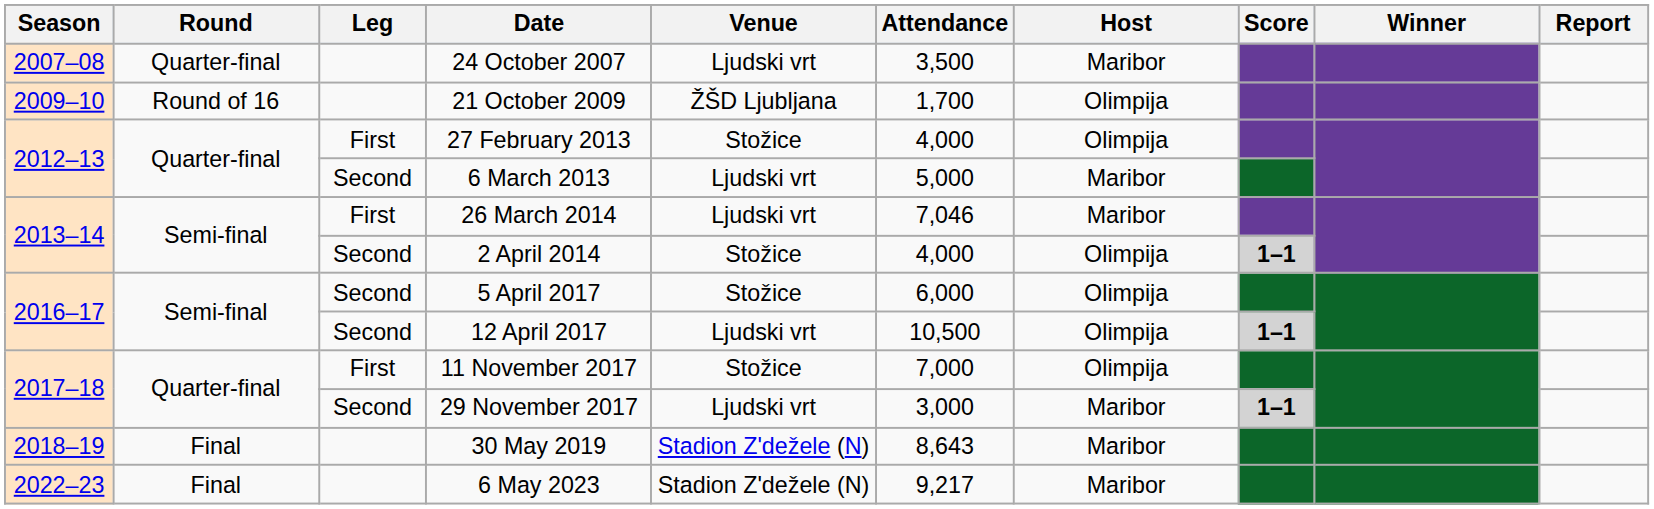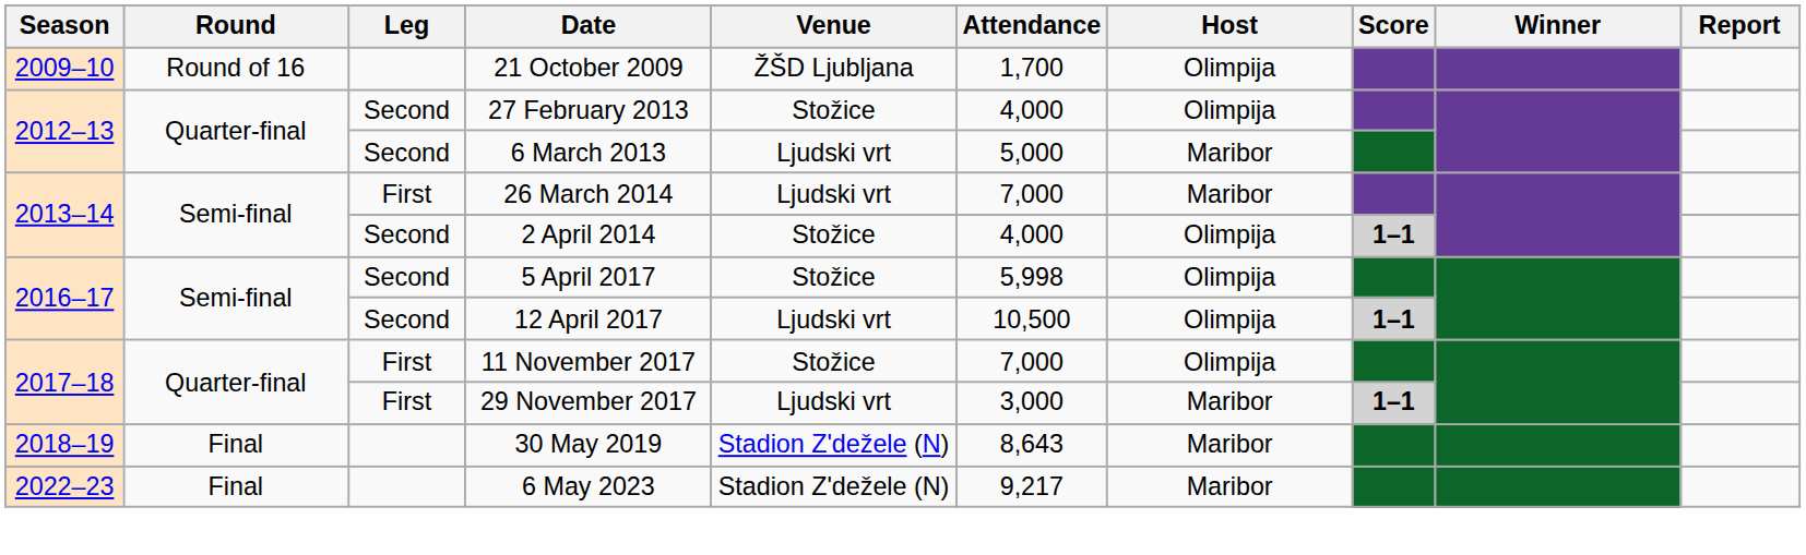- row: 2007–08 | Quarter-final | 24 October 2007 | Ljudski vrt | 3,500 | Maribor
27 February 2013 | Leg: First -> Second
26 March 2014 | Attendance: 7,046 -> 7,000
5 April 2017 | Attendance: 6,000 -> 5,998
29 November 2017 | Leg: Second -> First
